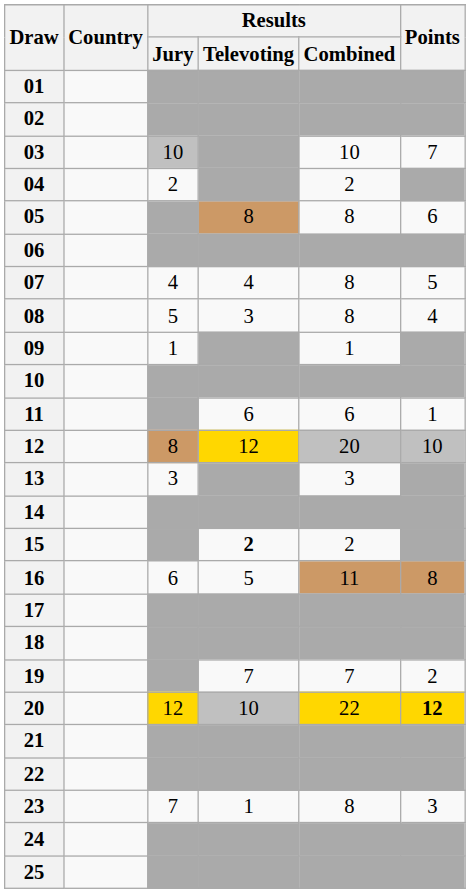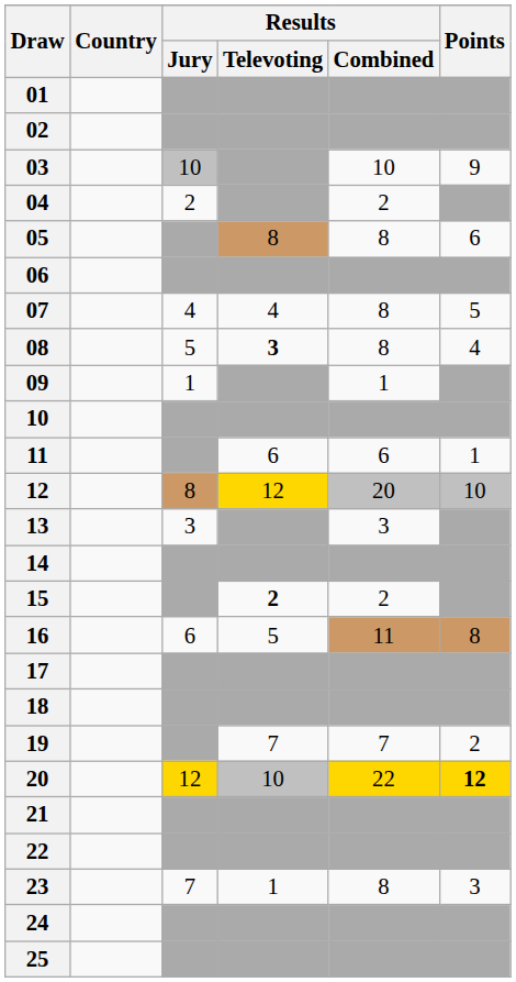03 | Points: 7 -> 9
08 | Results / Televoting: normal -> bold
